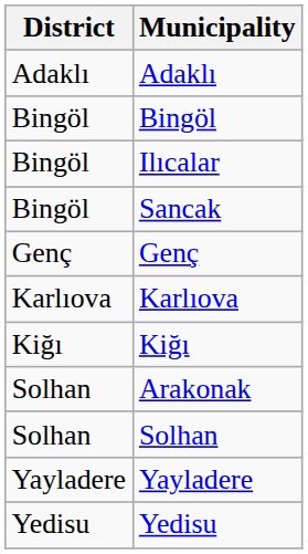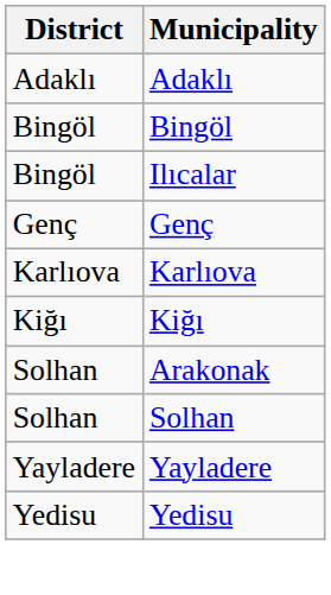- row: Bingöl | Sancak
